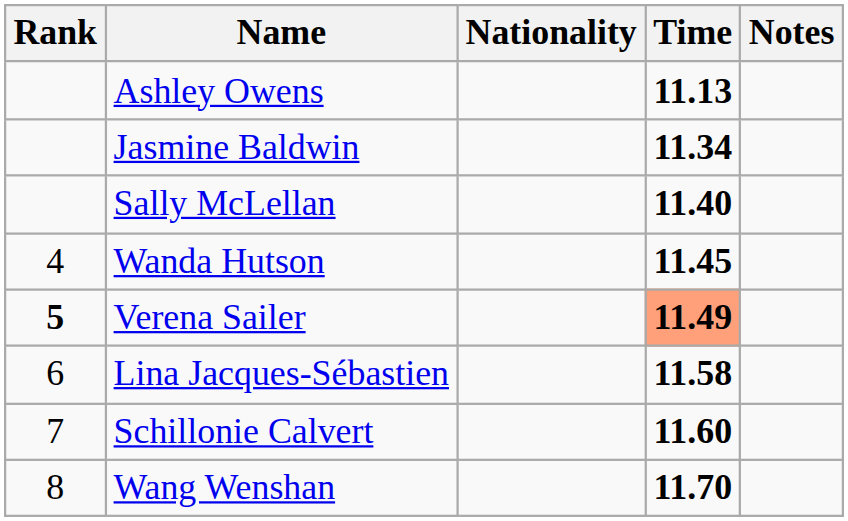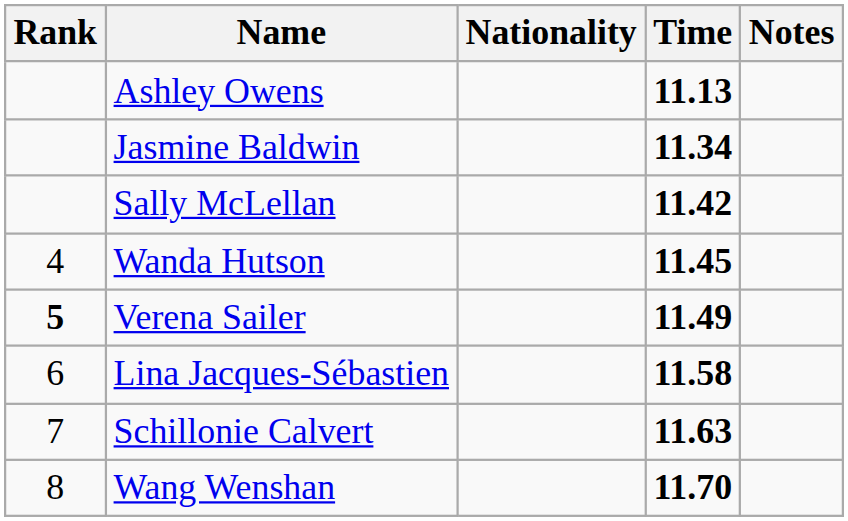Sally McLellan | Time: 11.40 -> 11.42
Verena Sailer | Time: lightsalmon background -> no background
Schillonie Calvert | Time: 11.60 -> 11.63
